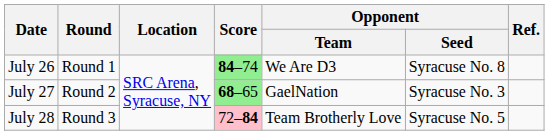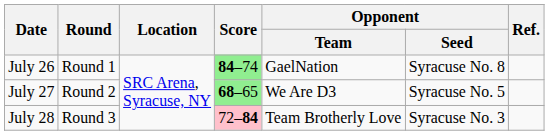July 26 | Opponent / Team: We Are D3 -> GaelNation
July 27 | Opponent / Team: GaelNation -> We Are D3
July 27 | Opponent / Seed: Syracuse No. 3 -> Syracuse No. 5
July 28 | Opponent / Seed: Syracuse No. 5 -> Syracuse No. 3
